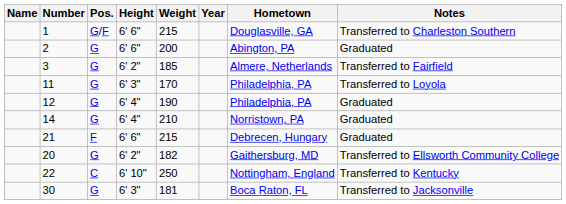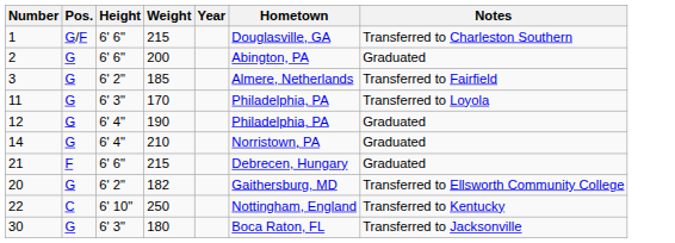- column: Name
30 | Weight: 181 -> 180
